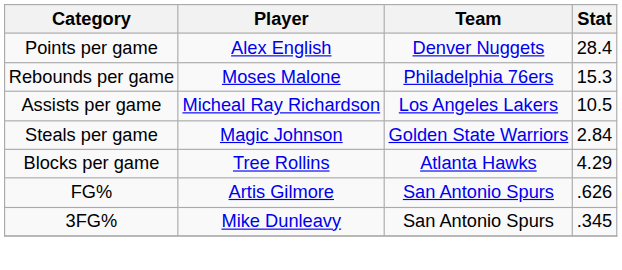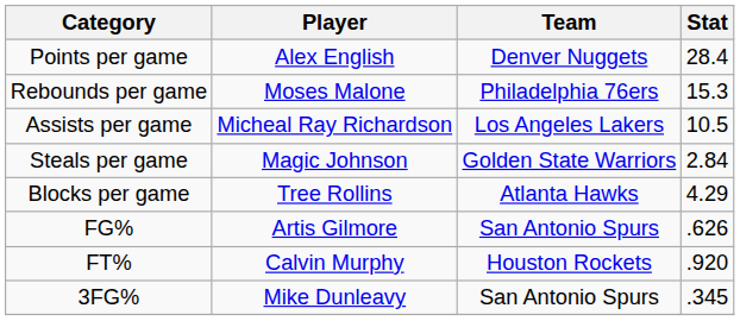+ row: FT% | Calvin Murphy | Houston Rockets | .920
